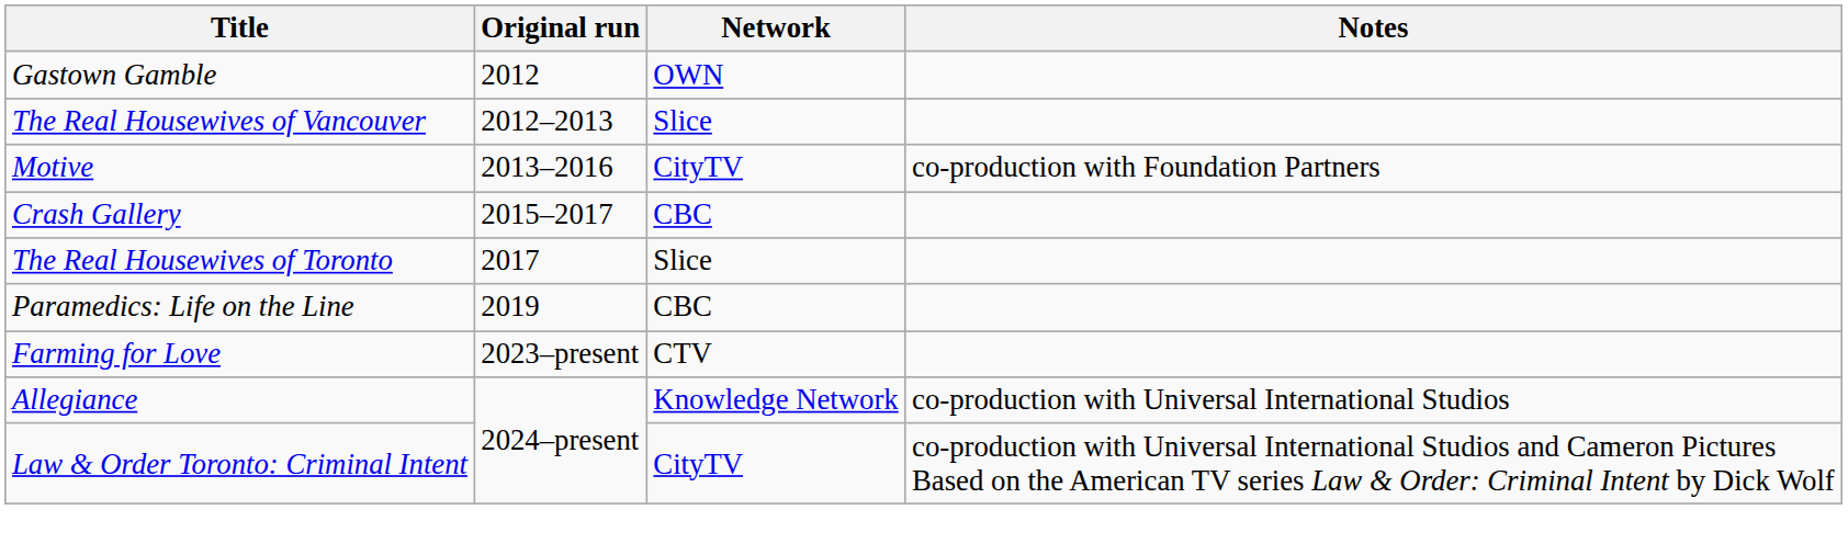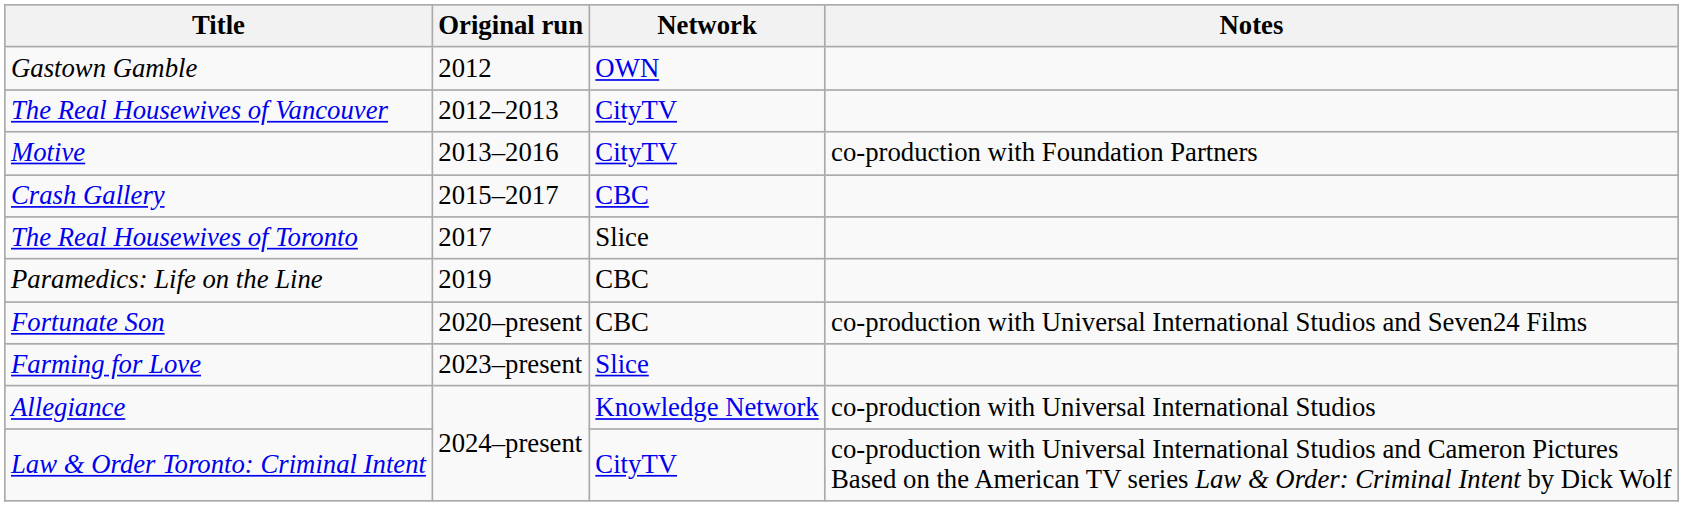The Real Housewives of Vancouver | Network: Slice -> CityTV
+ row: Fortunate Son | 2020–present | CBC | co-production with Universal International Studios and Seven24 Films
Farming for Love | Network: CTV -> Slice
